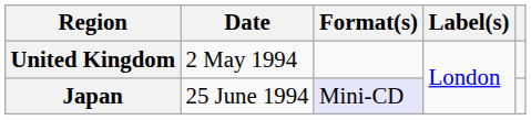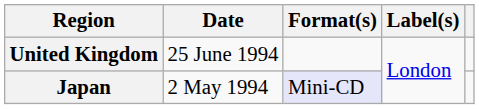United Kingdom | Date: 2 May 1994 -> 25 June 1994
Japan | Date: 25 June 1994 -> 2 May 1994
